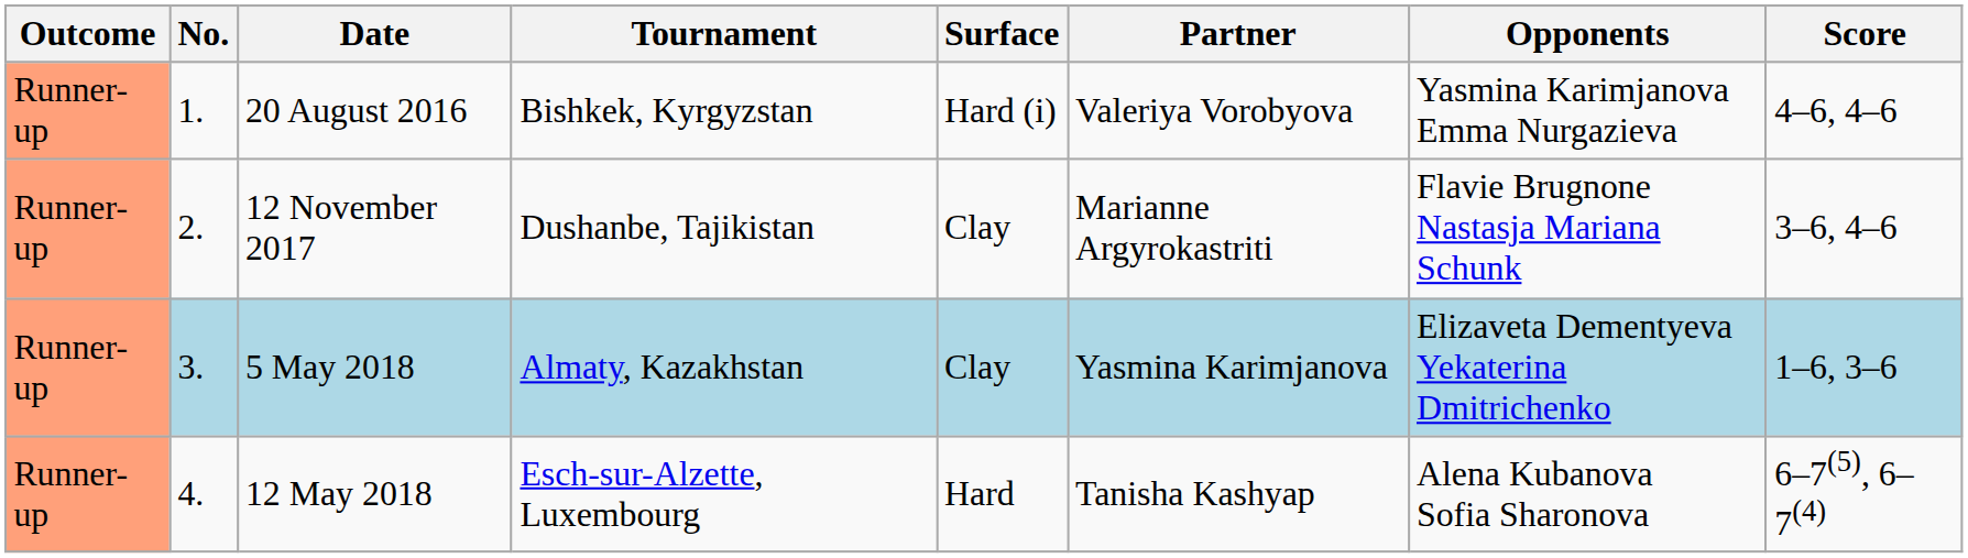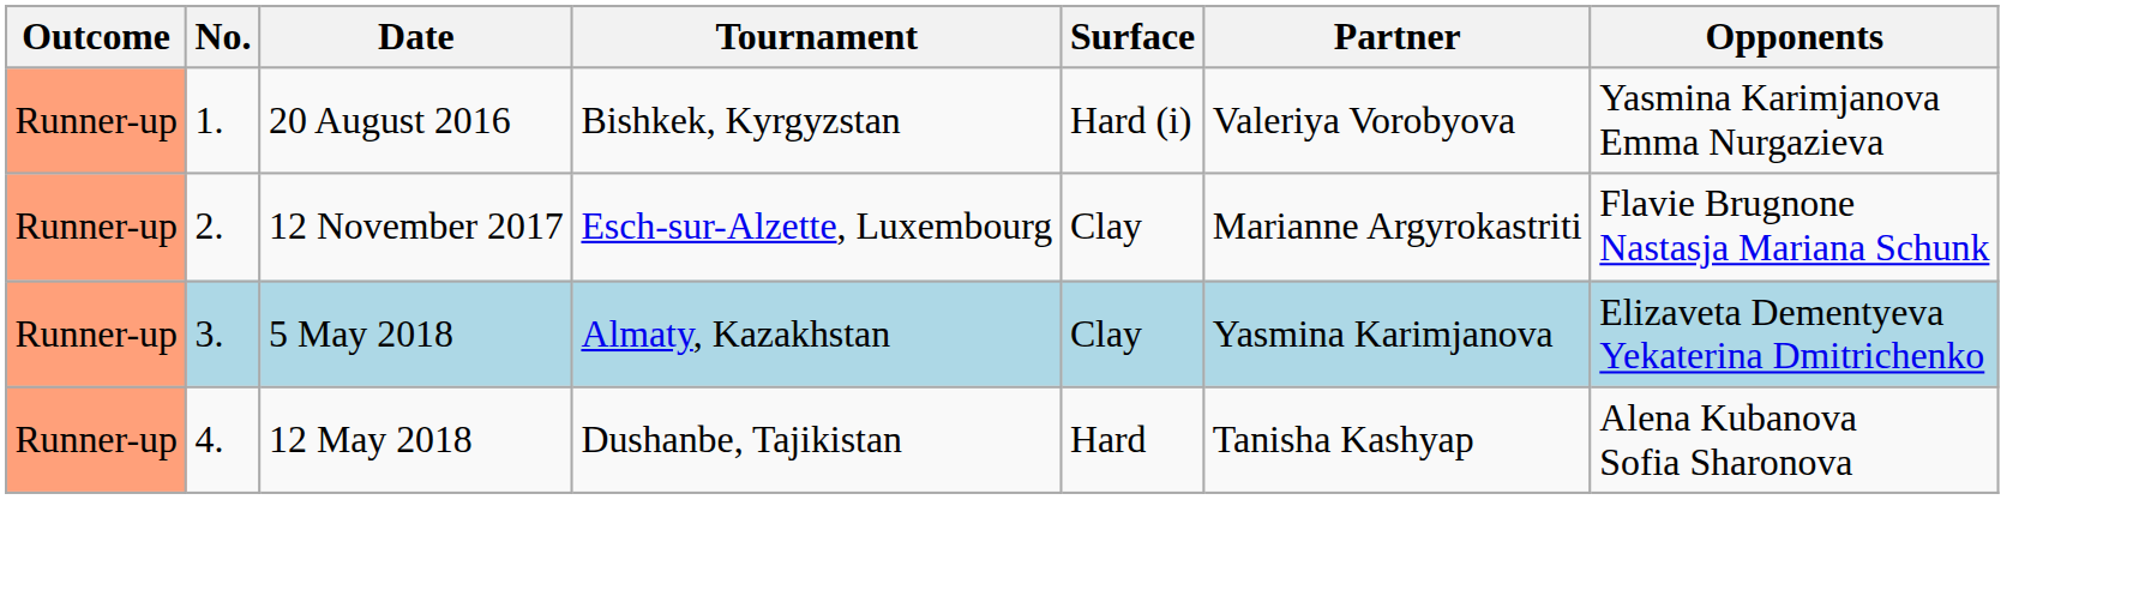- column: Score | 4–6, 4–6 | 3–6, 4–6 | 1–6, 3–6 | 6–7(5), 6–7(4)
12 November 2017 | Tournament: Dushanbe, Tajikistan -> Esch-sur-Alzette, Luxembourg
12 May 2018 | Tournament: Esch-sur-Alzette, Luxembourg -> Dushanbe, Tajikistan
